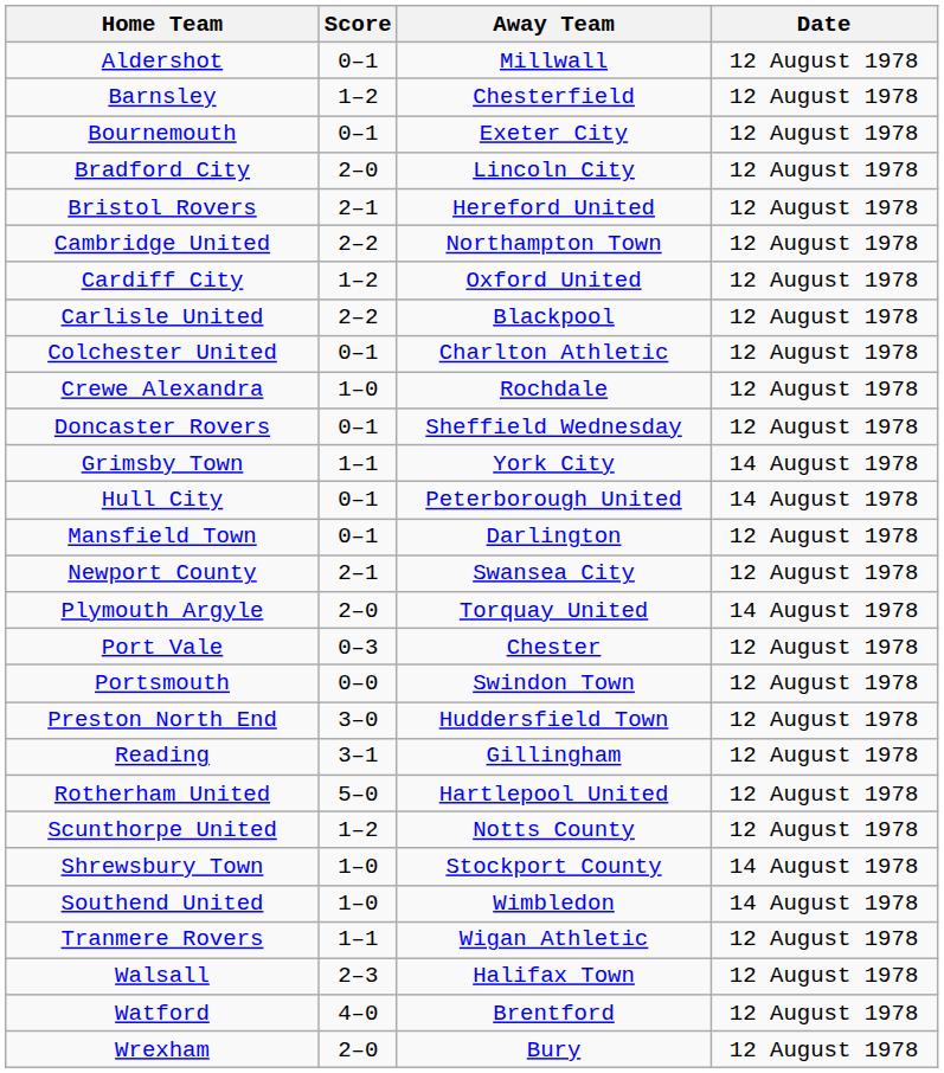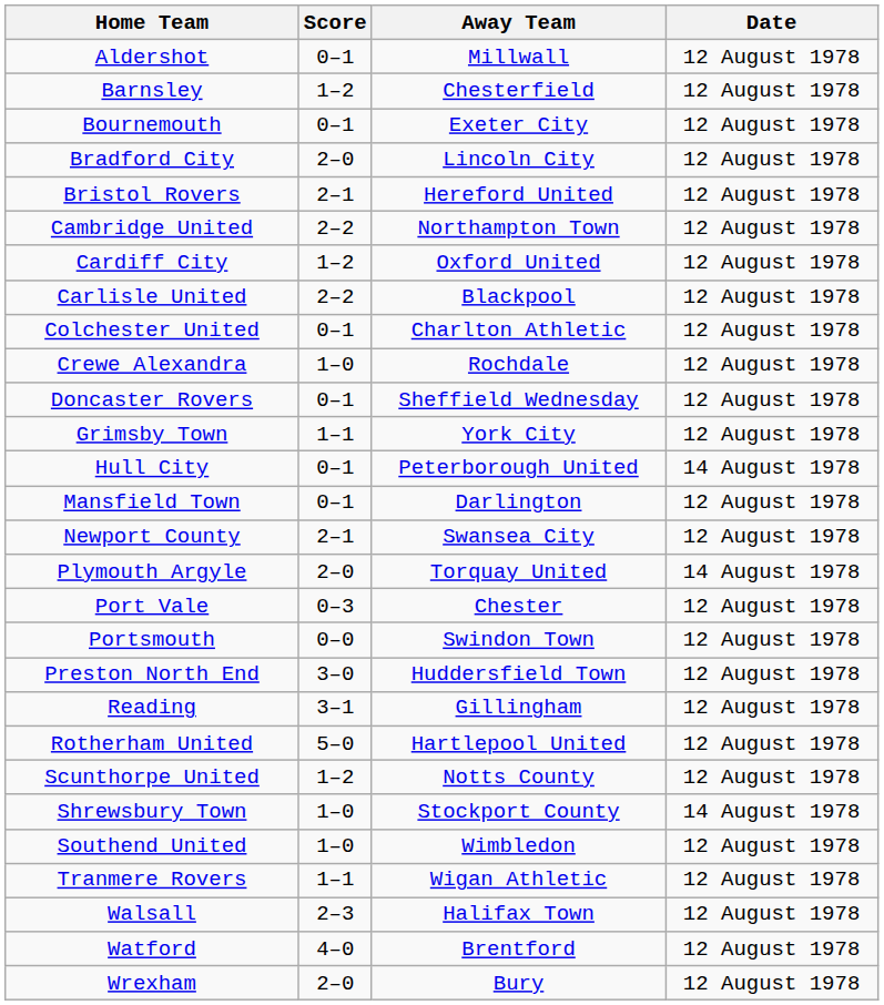Grimsby Town | Date: 14 August 1978 -> 12 August 1978
Southend United | Date: 14 August 1978 -> 12 August 1978
